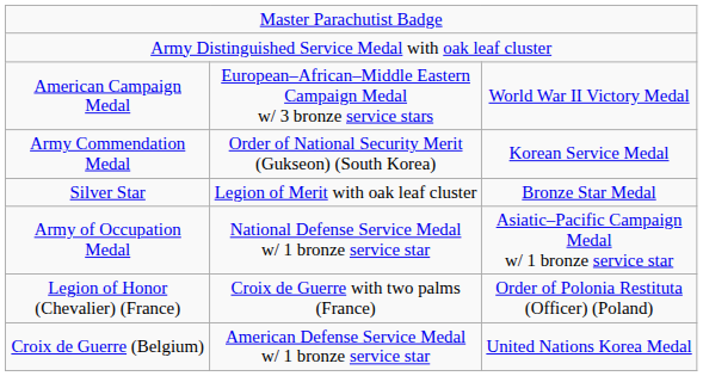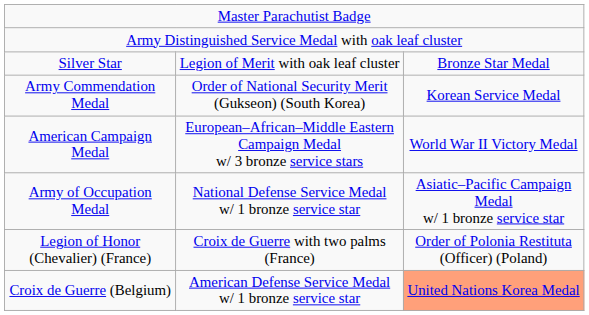rows swapped: Silver Star <-> American Campaign Medal
Croix de Guerre (Belgium) | column 3: no background -> lightsalmon background
